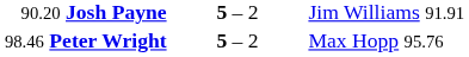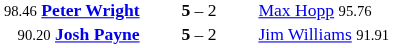rows swapped: 90.20 Josh Payne <-> 98.46 Peter Wright
